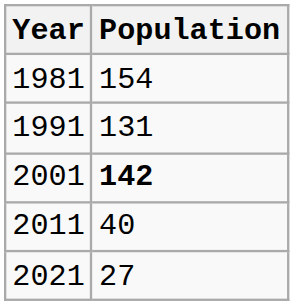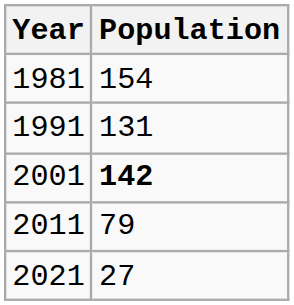2011 | Population: 40 -> 79
